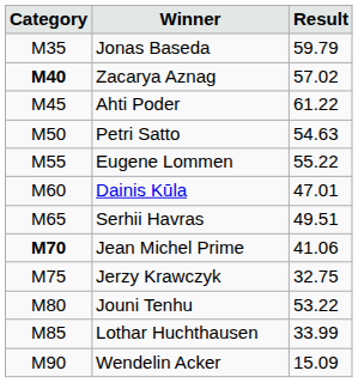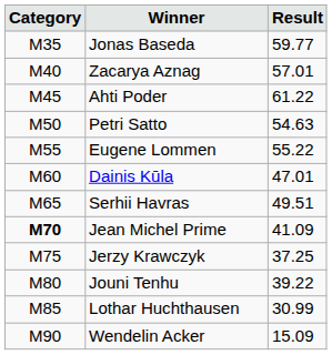Jonas Baseda | Result: 59.79 -> 59.77
Zacarya Aznag | Category: bold -> normal
Zacarya Aznag | Result: 57.02 -> 57.01
Jean Michel Prime | Result: 41.06 -> 41.09
Jerzy Krawczyk | Result: 32.75 -> 37.25
Jouni Tenhu | Result: 53.22 -> 39.22
Lothar Huchthausen | Result: 33.99 -> 30.99
